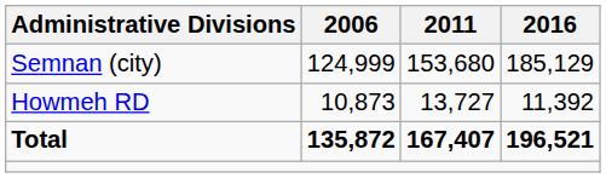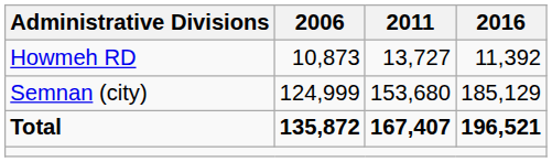rows swapped: Howmeh RD <-> Semnan (city)
